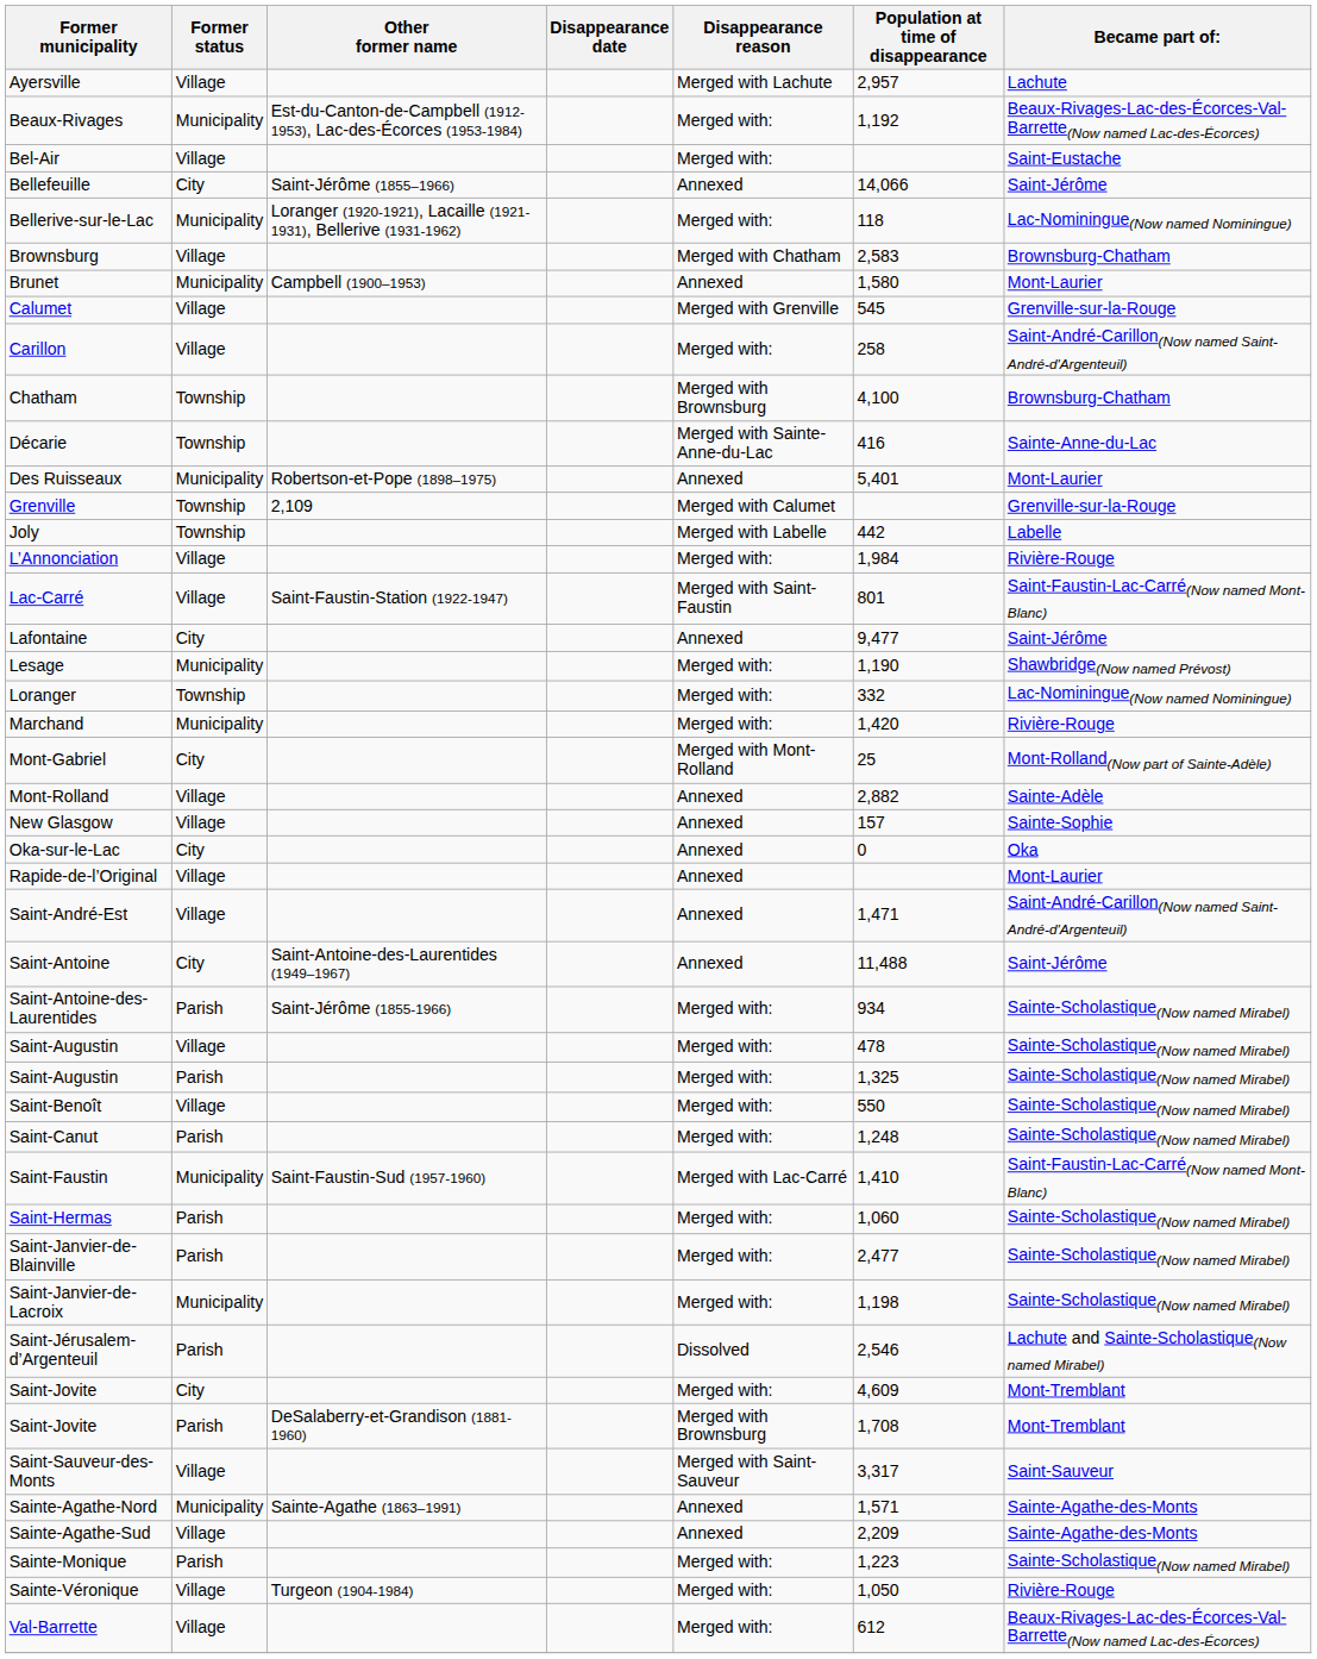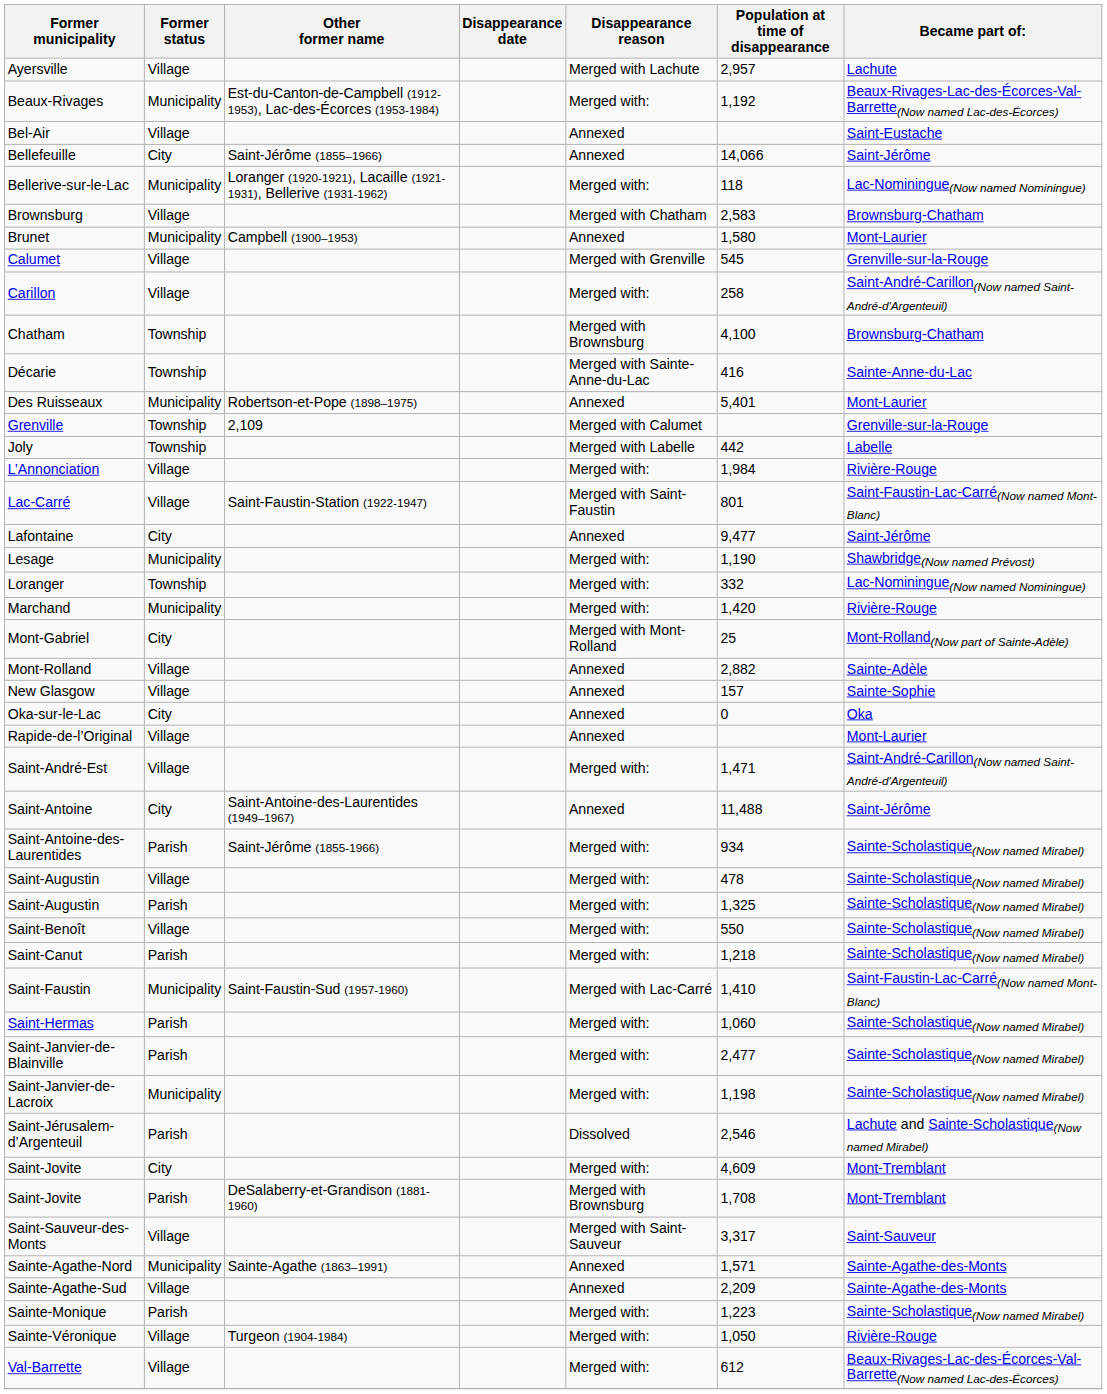Bel-Air | Disappearance reason: Merged with: -> Annexed
Saint-André-Est | Disappearance reason: Annexed -> Merged with:
Saint-Canut | Population at time of disappearance: 1,248 -> 1,218
